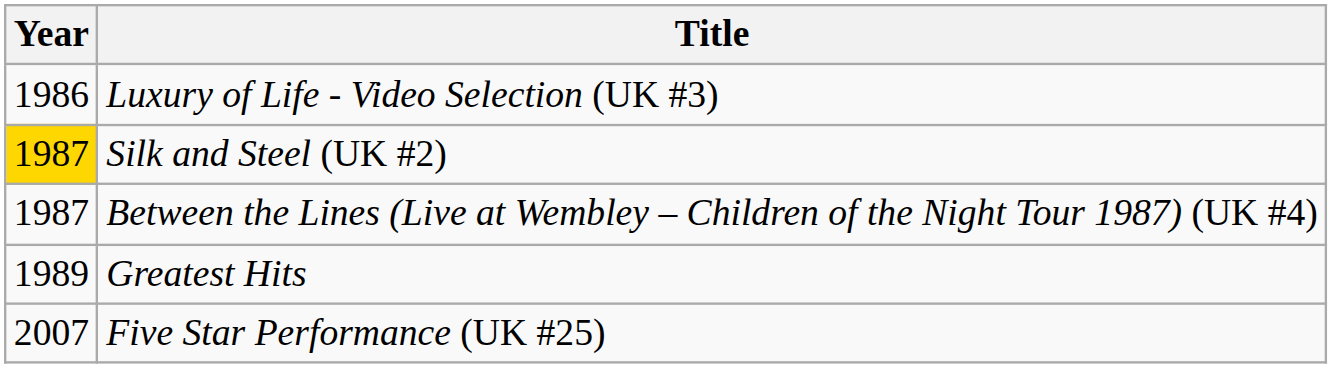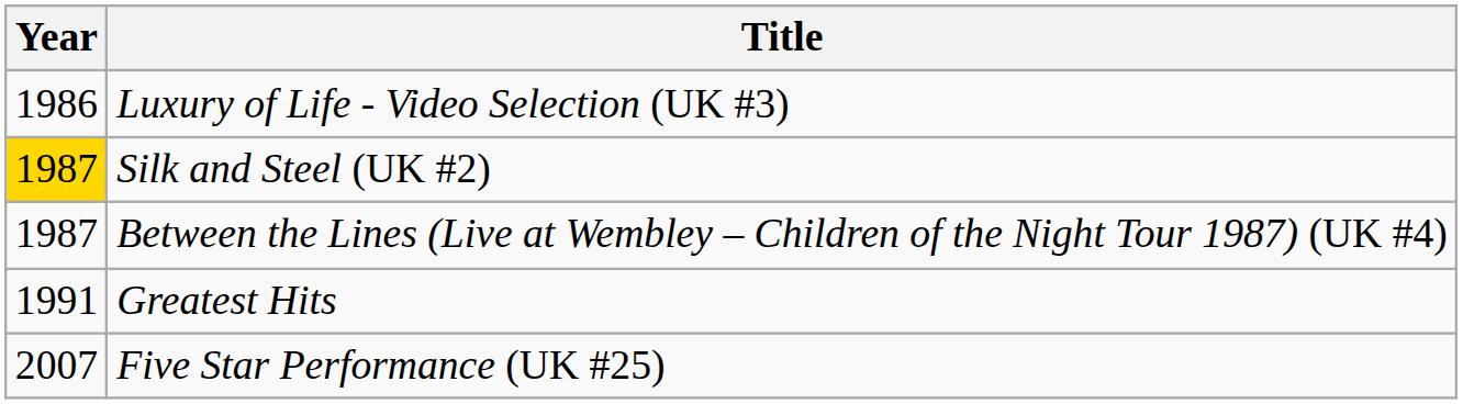Greatest Hits | Year: 1989 -> 1991
